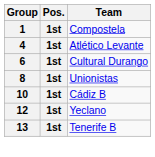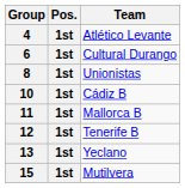- row: 1 | 1st | Compostela
+ row: 11 | 1st | Mallorca B
12 | Team: Yeclano -> Tenerife B
13 | Team: Tenerife B -> Yeclano
+ row: 15 | 1st | Mutilvera
